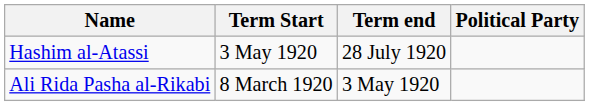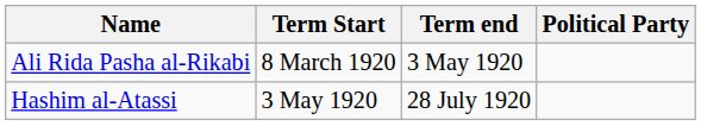rows swapped: Ali Rida Pasha al-Rikabi <-> Hashim al-Atassi
